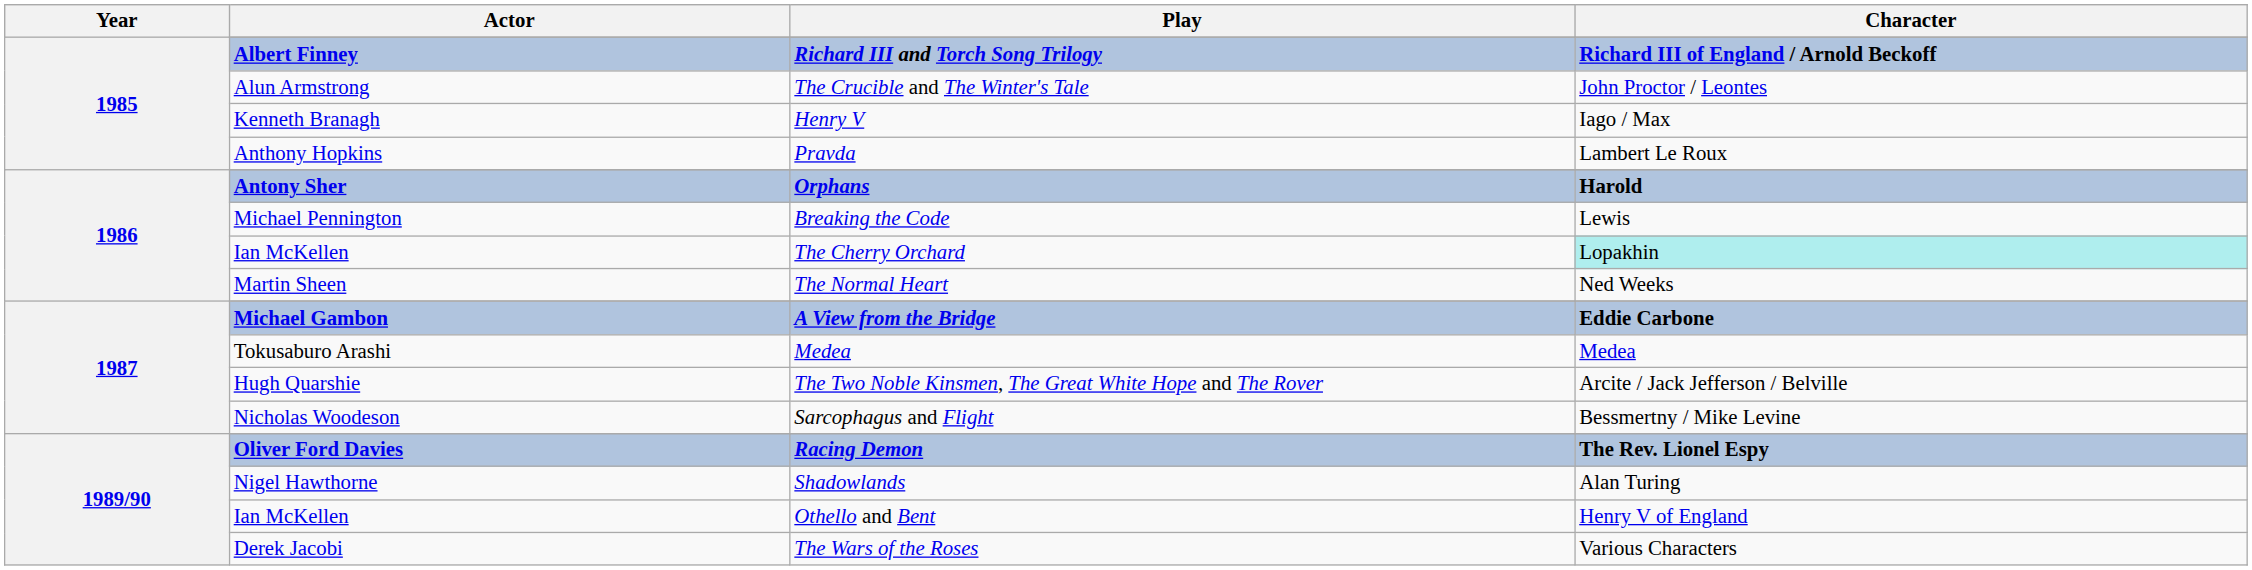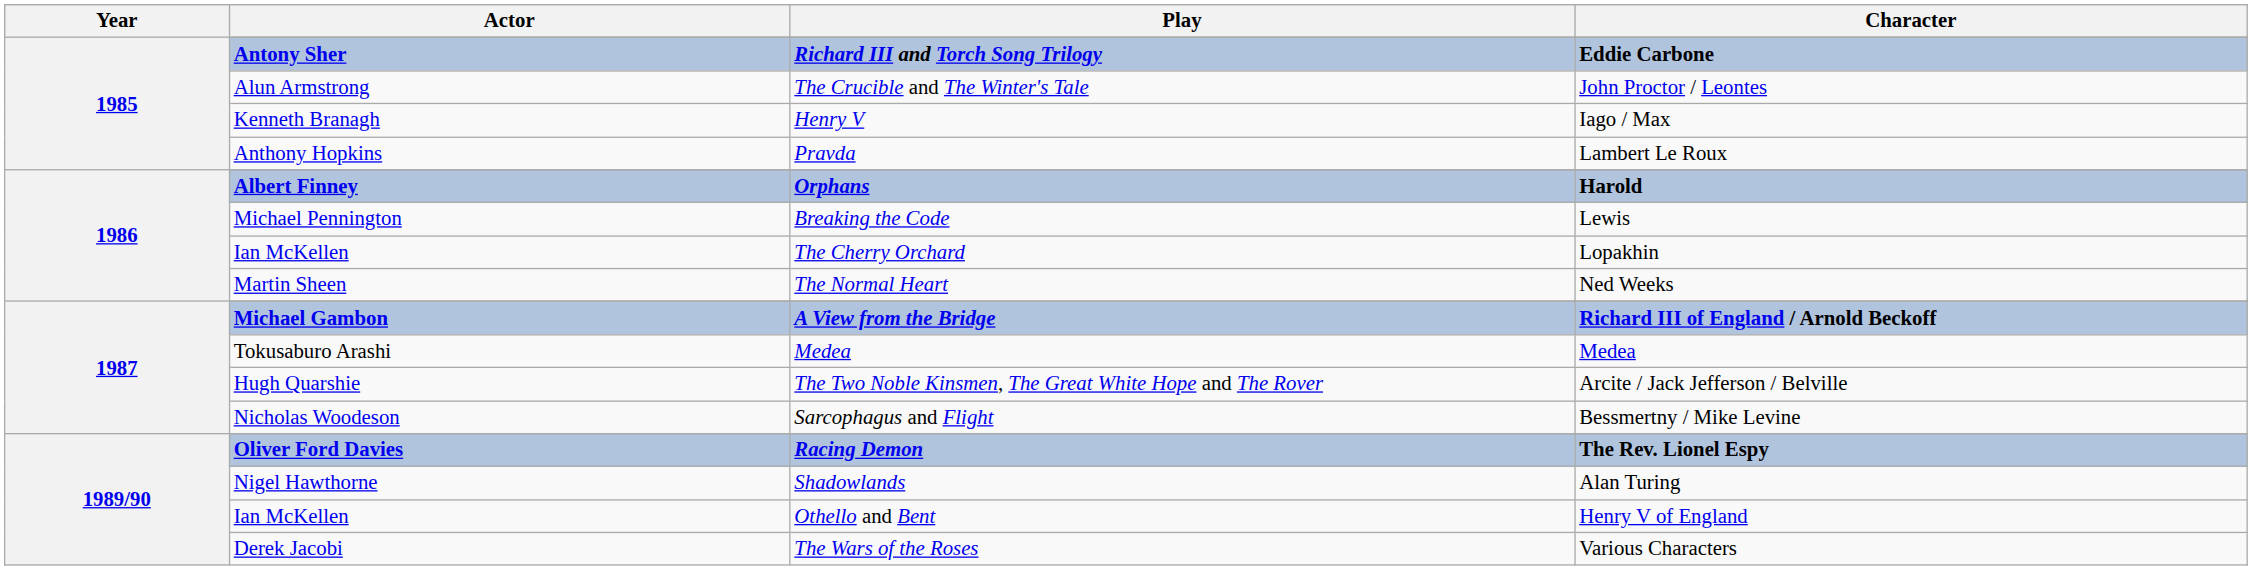Richard III and Torch Song Trilogy | Actor: Albert Finney -> Antony Sher
Richard III and Torch Song Trilogy | Character: Richard III of England / Arnold Beckoff -> Eddie Carbone
Orphans | Actor: Antony Sher -> Albert Finney
The Cherry Orchard | Character: paleturquoise background -> no background
A View from the Bridge | Character: Eddie Carbone -> Richard III of England / Arnold Beckoff
